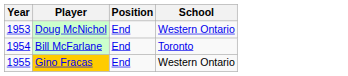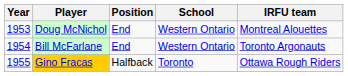+ column: IRFU team | Montreal Alouettes | Toronto Argonauts | Ottawa Rough Riders
Bill McFarlane | School: Toronto -> Western Ontario
Gino Fracas | Position: End -> Halfback
Gino Fracas | School: Western Ontario -> Toronto
